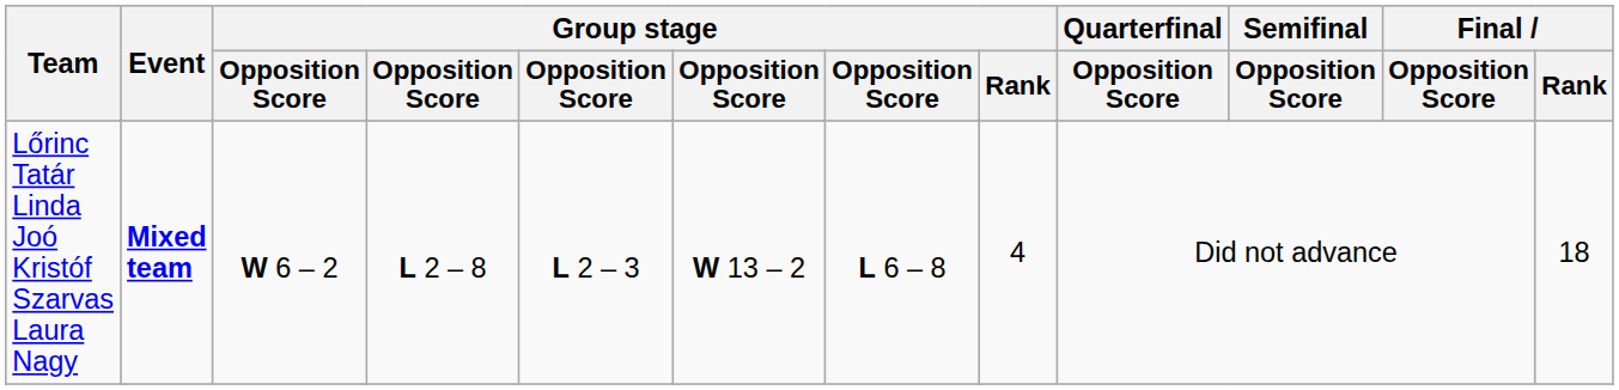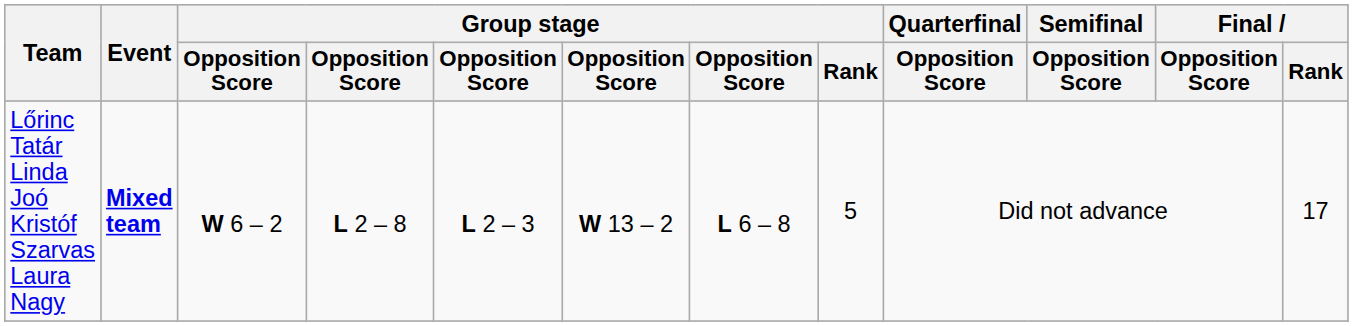Lőrinc Tatár Linda Joó Kristóf Szarvas Laura Nagy | Group stage / Rank: 4 -> 5
Lőrinc Tatár Linda Joó Kristóf Szarvas Laura Nagy | Final / Rank: 18 -> 17
